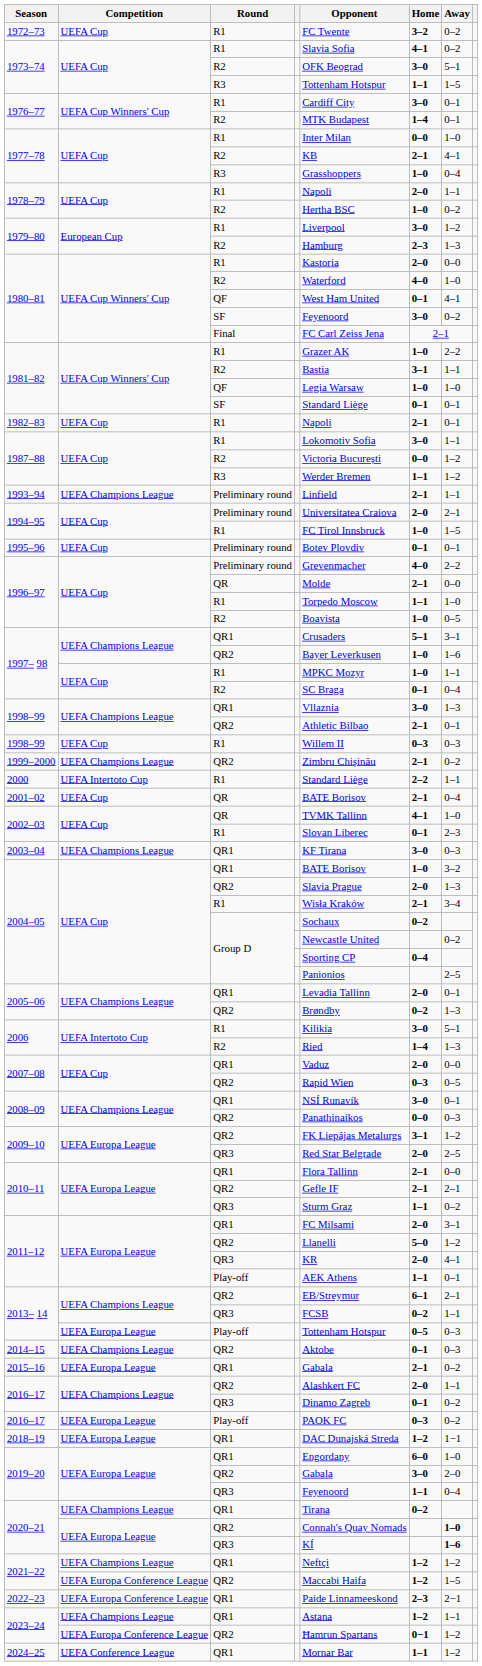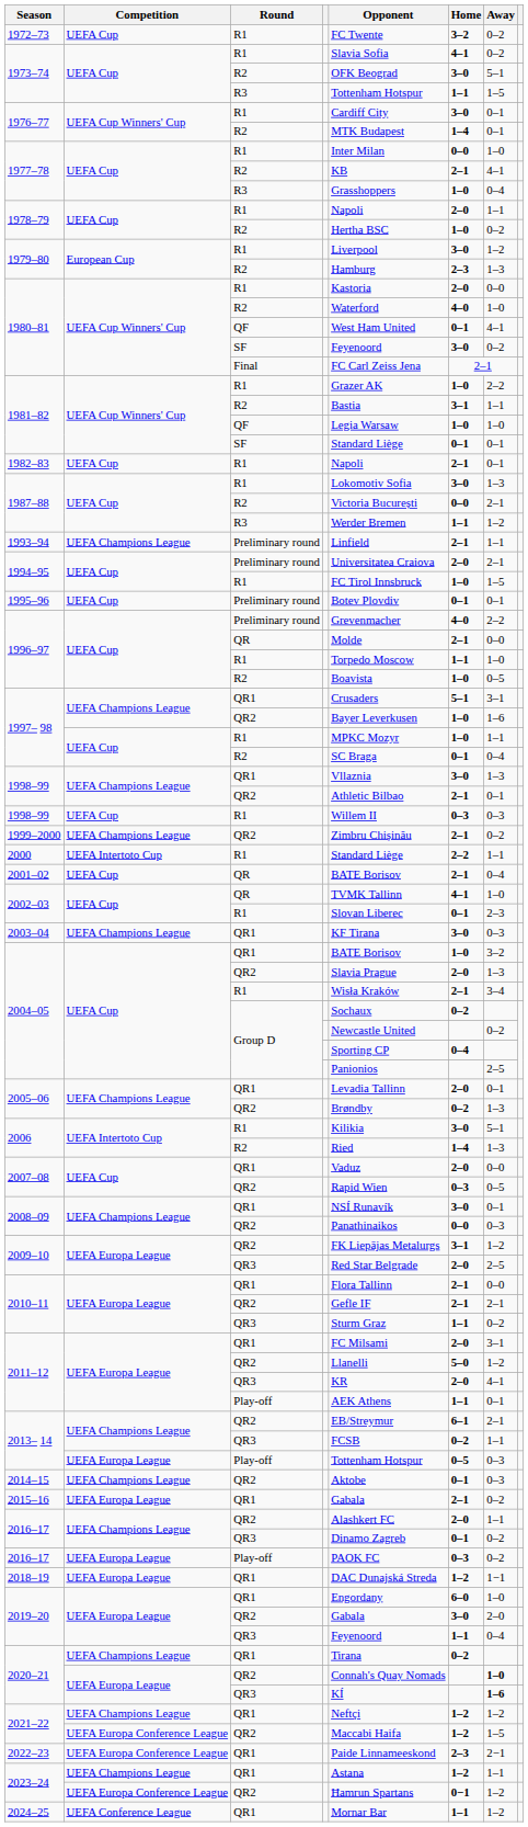1987–88 / R1 | Away: 1–1 -> 1–3
1987–88 / R2 | Away: 1–2 -> 2–1
